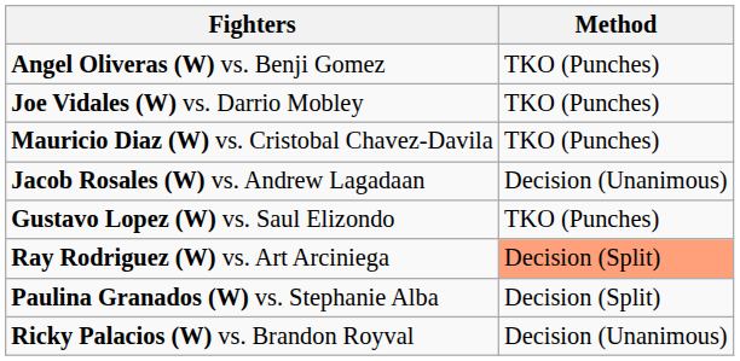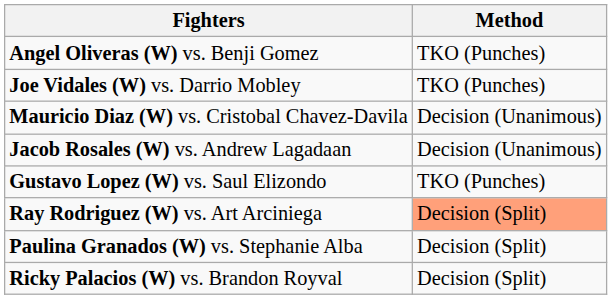Mauricio Diaz (W) vs. Cristobal Chavez-Davila | Method: TKO (Punches) -> Decision (Unanimous)
Ricky Palacios (W) vs. Brandon Royval | Method: Decision (Unanimous) -> Decision (Split)
